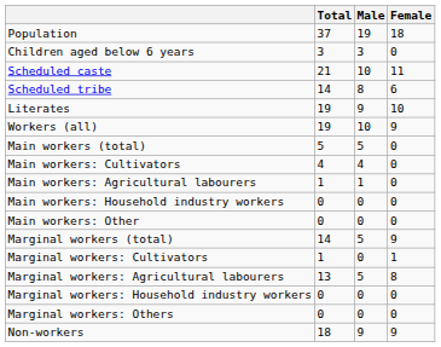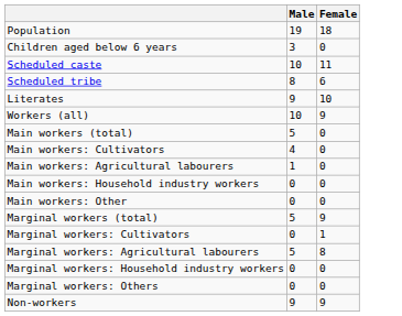- column: Total | 37 | 3 | 21 | 14 | 19 | 19 | 5 | 4 | 1 | 0 | 0 | 14 | 1 | 13 | 0 | 0 | 18
